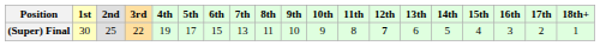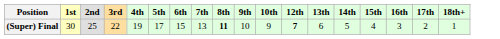- column: 11th | 8
(Super) Final | 8th: normal -> bold
